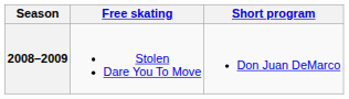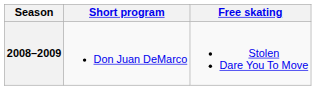columns swapped: Short program <-> Free skating
